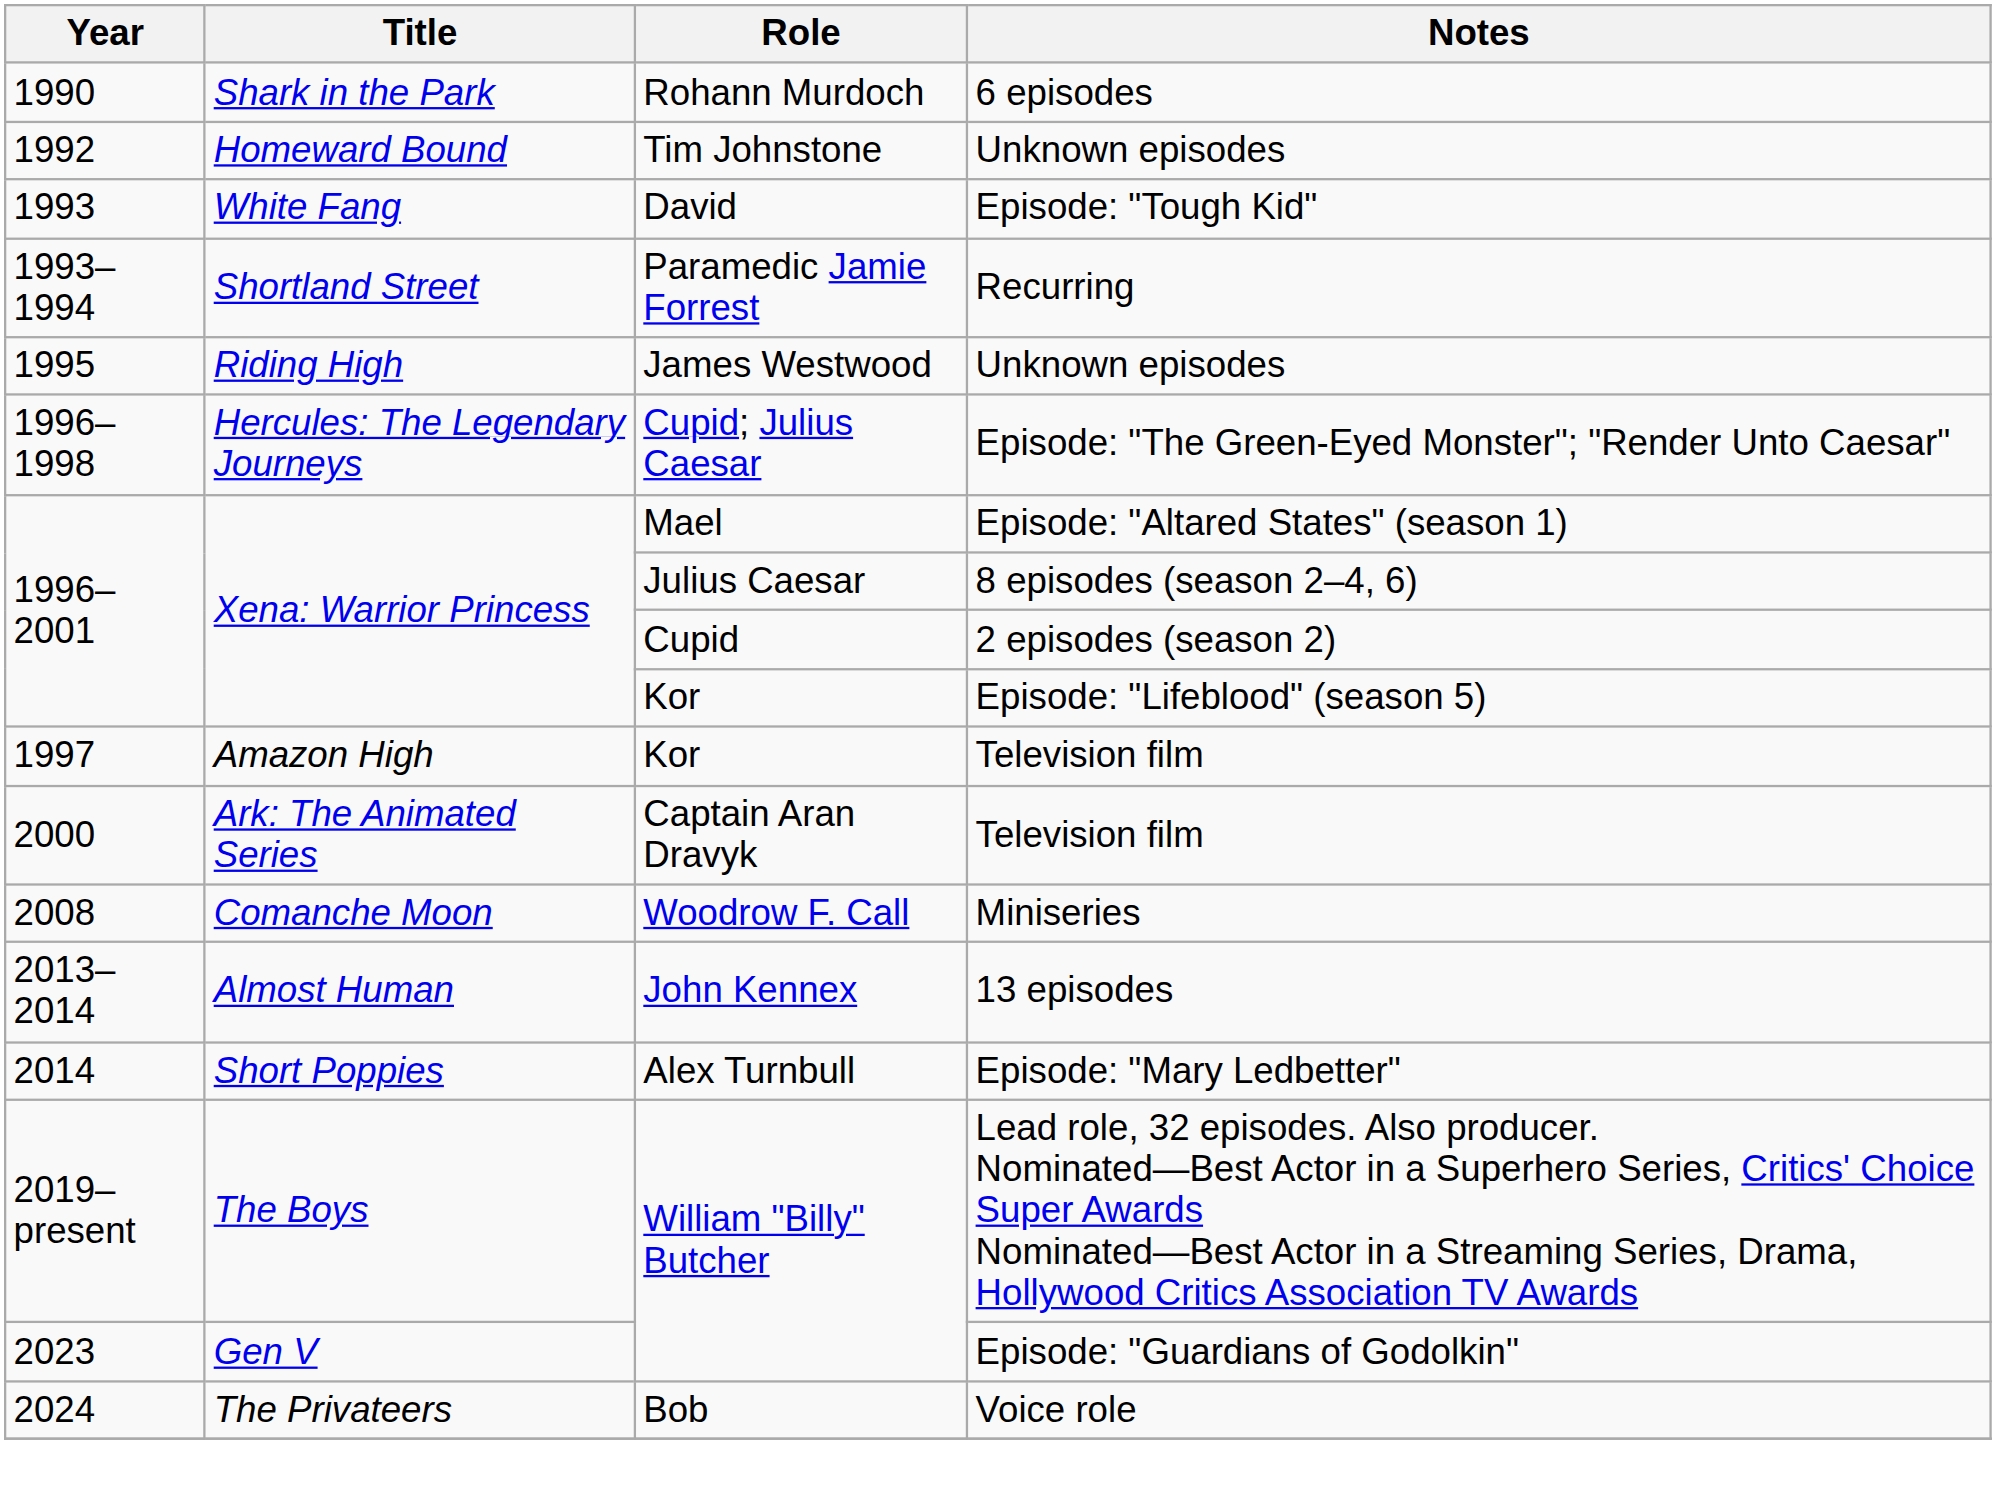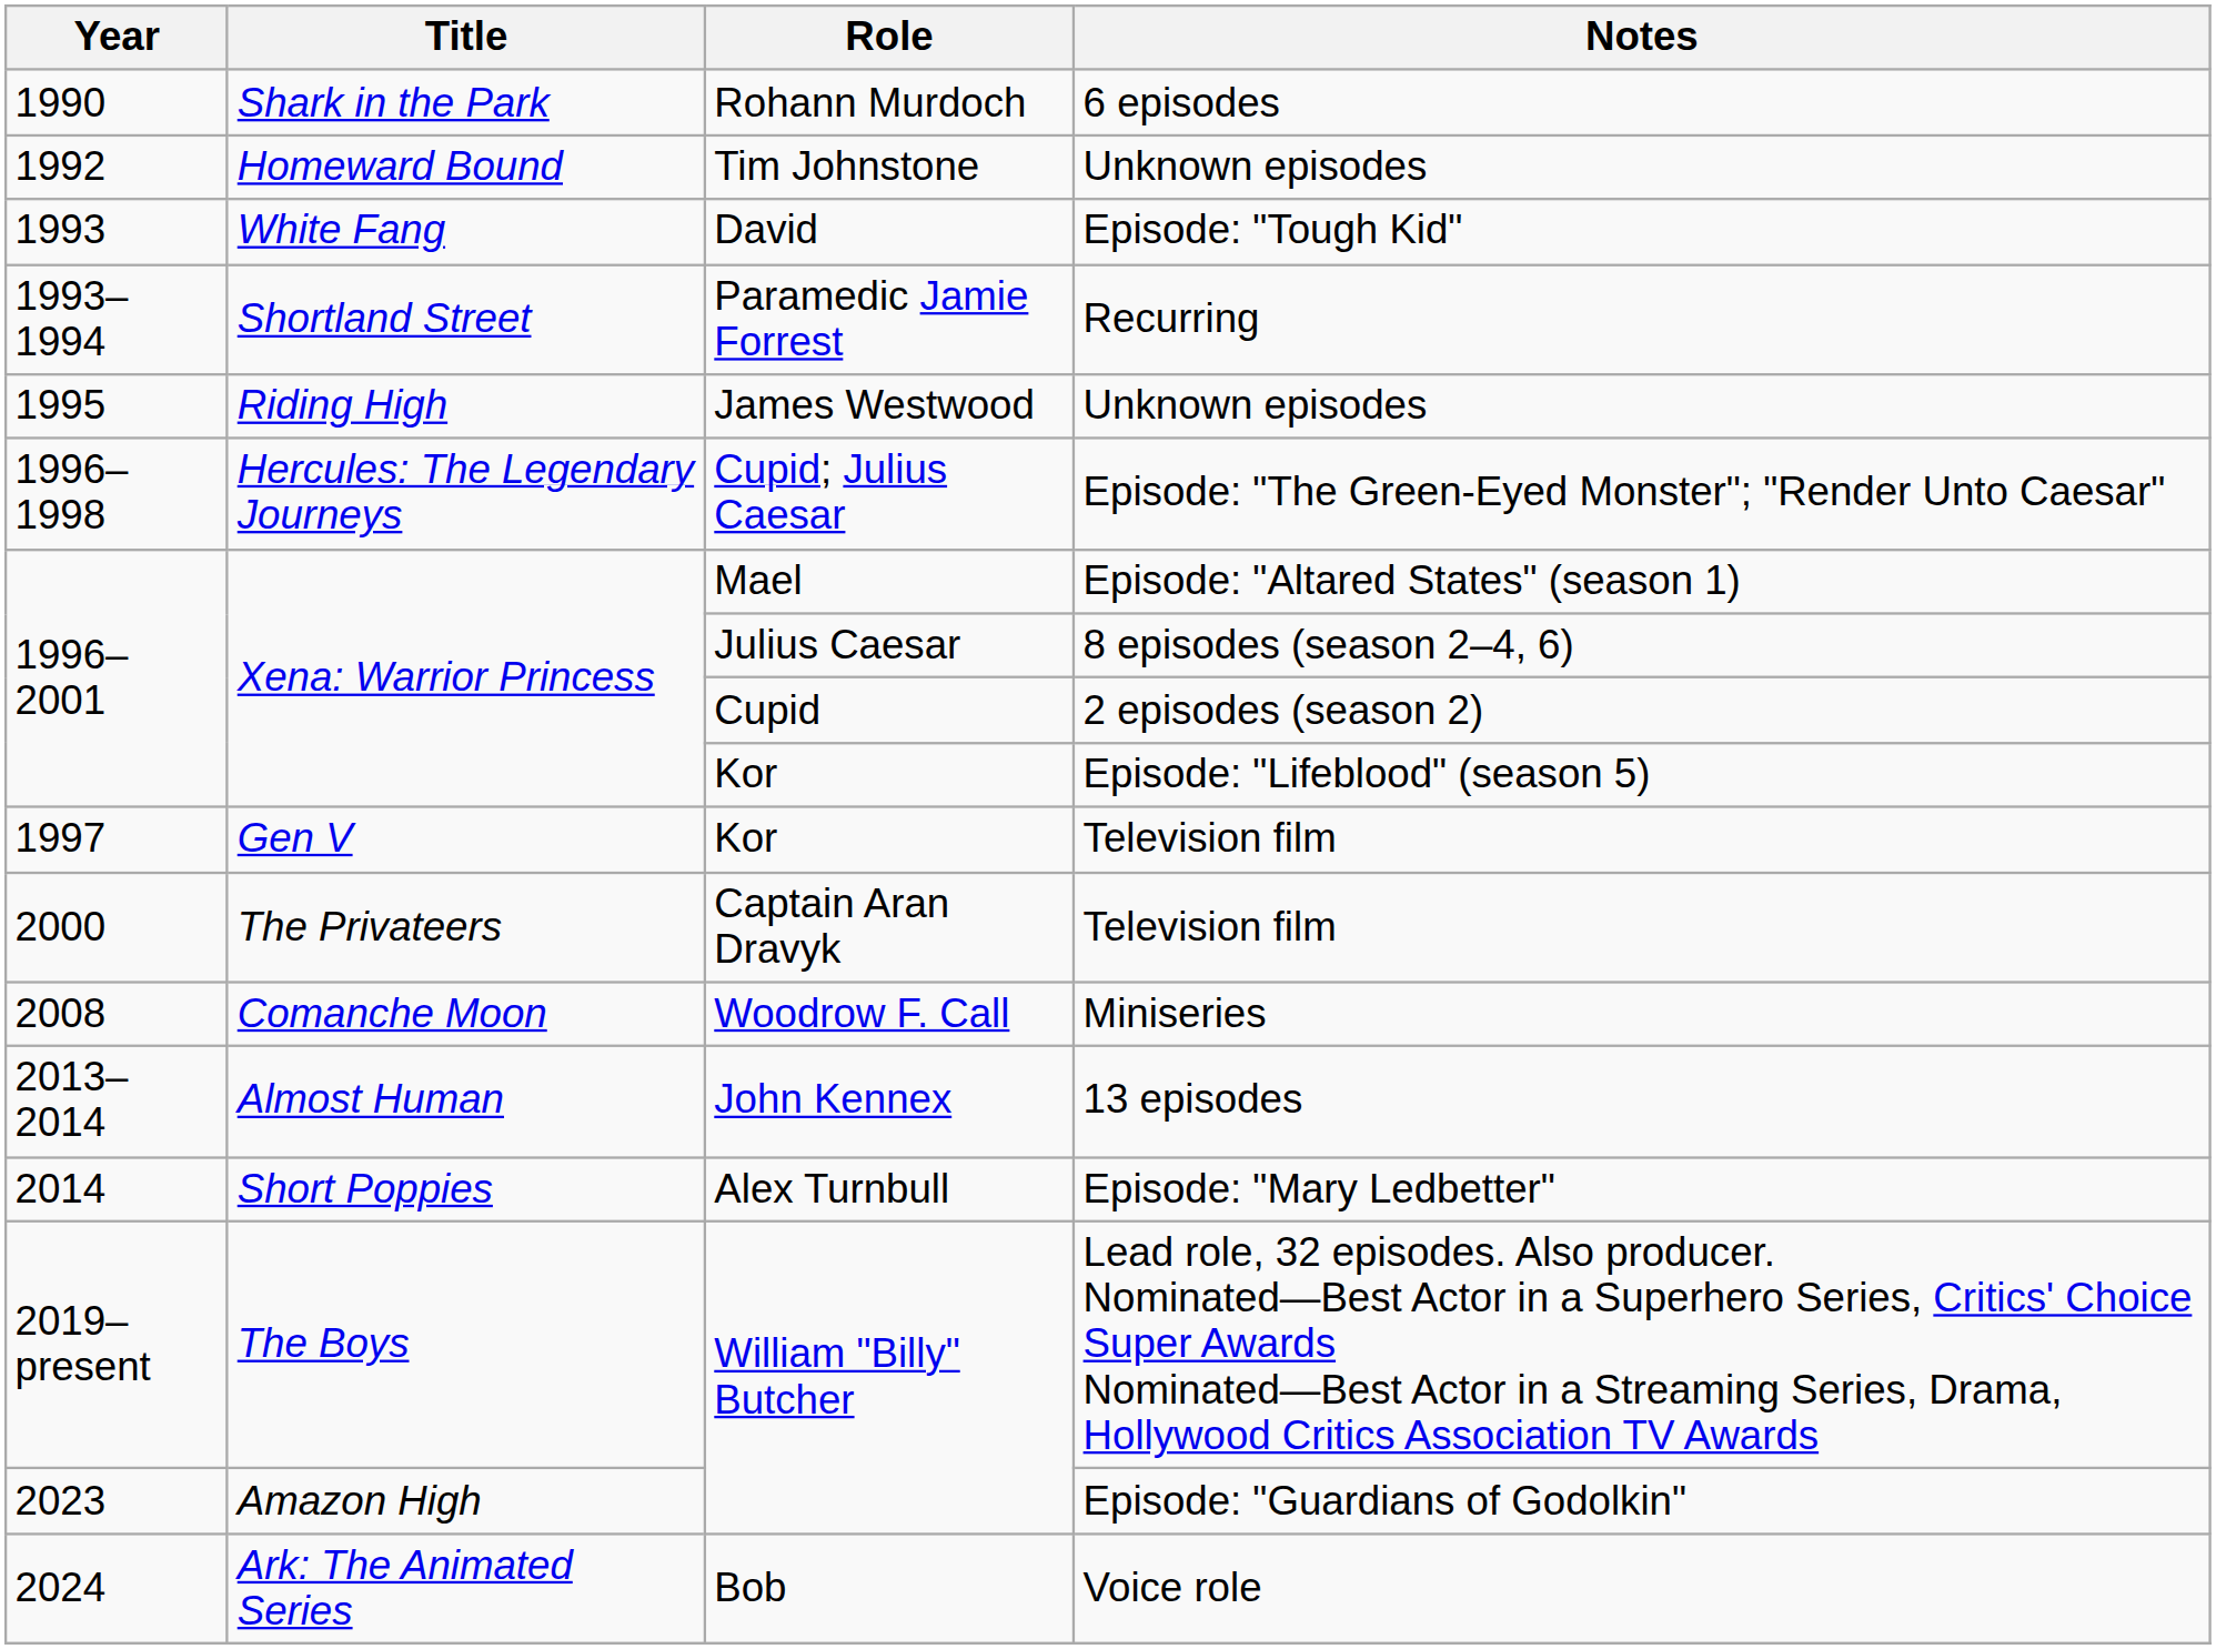Kor / Television film | Title: Amazon High -> Gen V
Captain Aran Dravyk | Title: Ark: The Animated Series -> The Privateers
William "Billy" Butcher / Episode: "Guardians of Godolkin" | Title: Gen V -> Amazon High
Bob | Title: The Privateers -> Ark: The Animated Series
